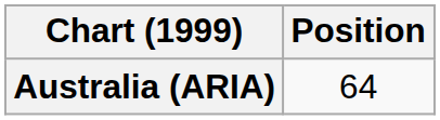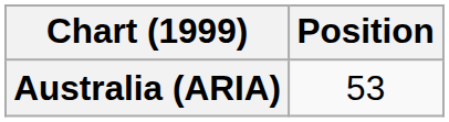Australia (ARIA) | Position: 64 -> 53
